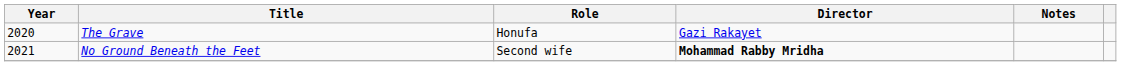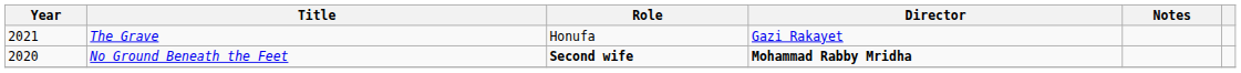The Grave | Year: 2020 -> 2021
No Ground Beneath the Feet | Year: 2021 -> 2020
No Ground Beneath the Feet | Role: normal -> bold
